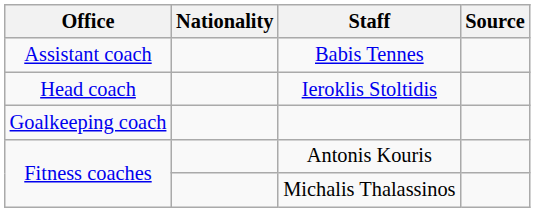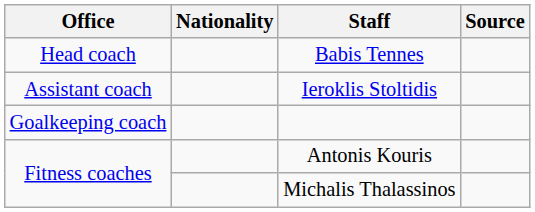Babis Tennes | Office: Assistant coach -> Head coach
Ieroklis Stoltidis | Office: Head coach -> Assistant coach
